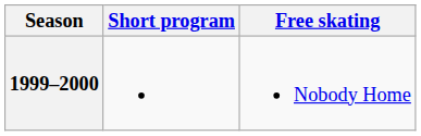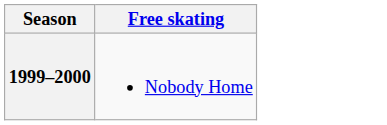- column: Short program
